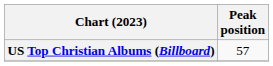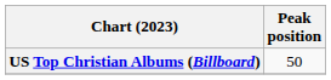US Top Christian Albums (Billboard) | Peak position: 57 -> 50
